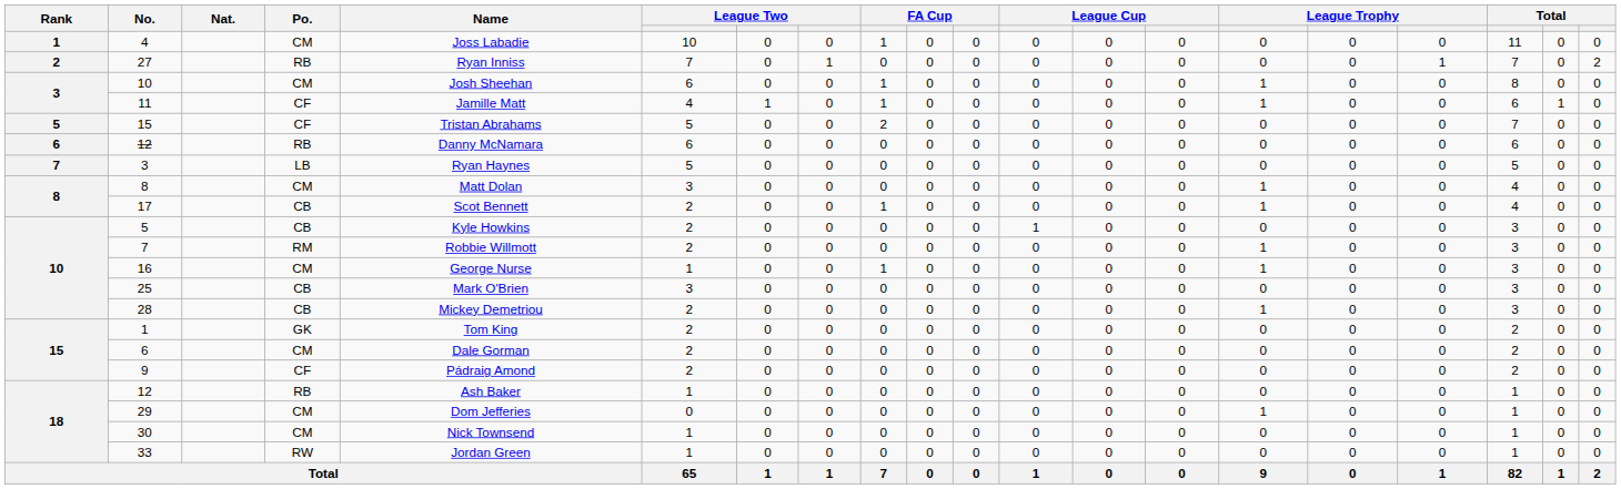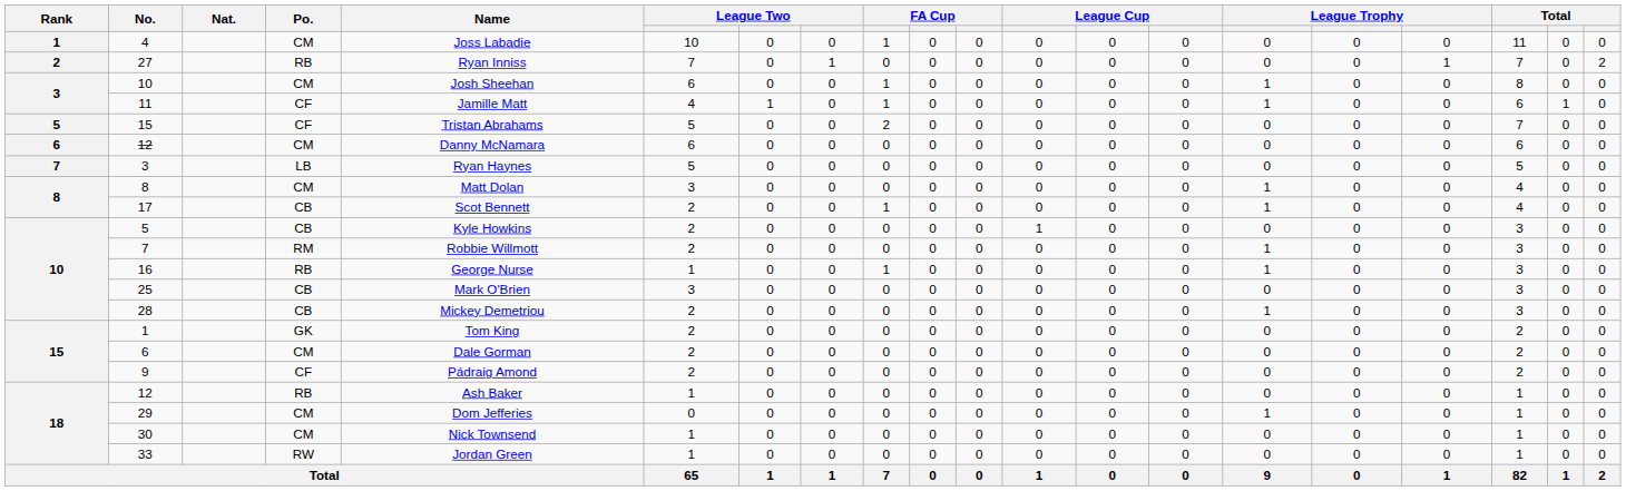6 / 12 | Po.: RB -> CM
16 | Po.: CM -> RB
